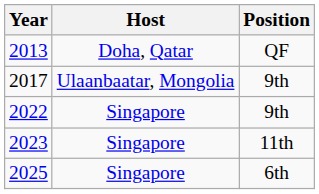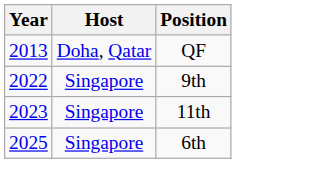- row: 2017 | Ulaanbaatar, Mongolia | 9th
